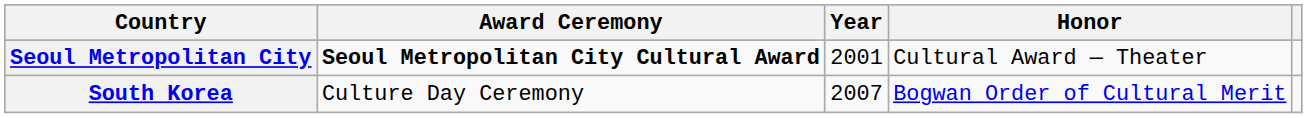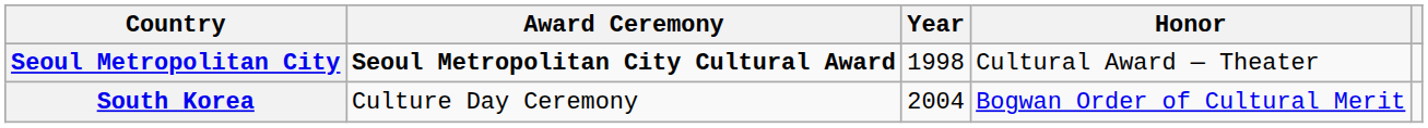Seoul Metropolitan City | Year: 2001 -> 1998
South Korea | Year: 2007 -> 2004
